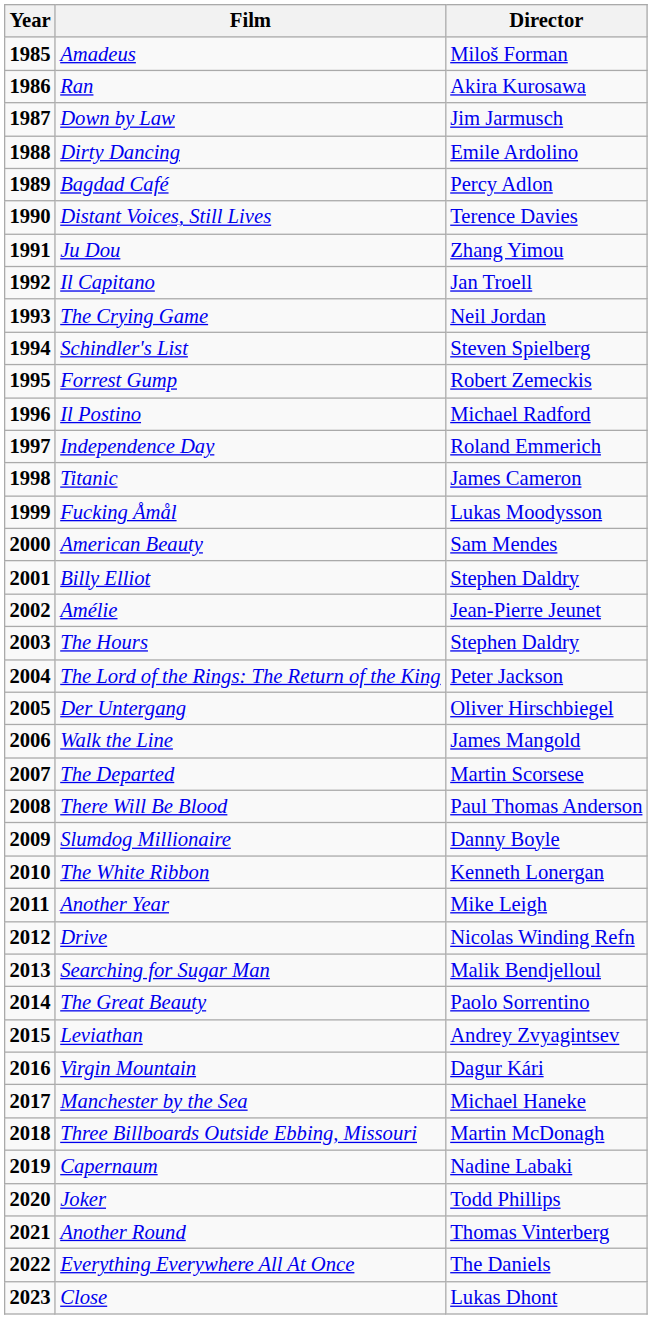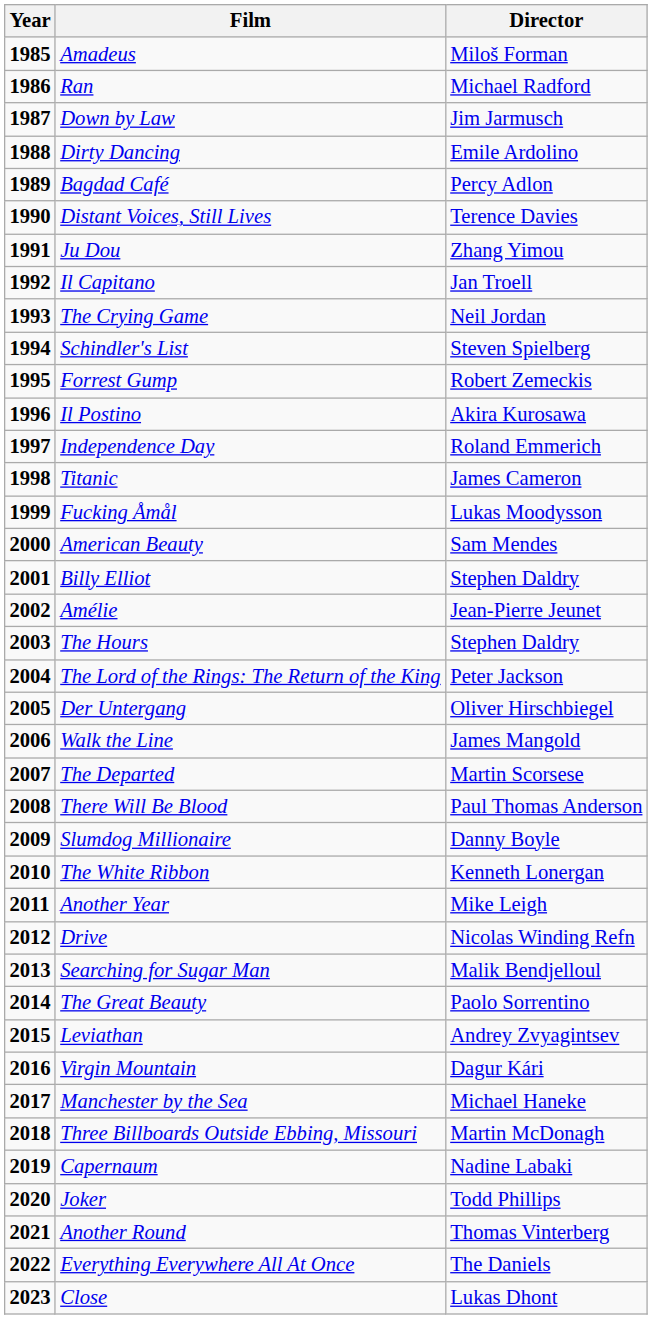Ran | Director: Akira Kurosawa -> Michael Radford
Il Postino | Director: Michael Radford -> Akira Kurosawa
